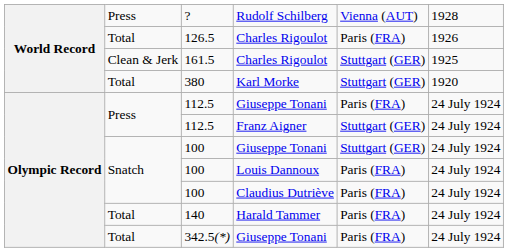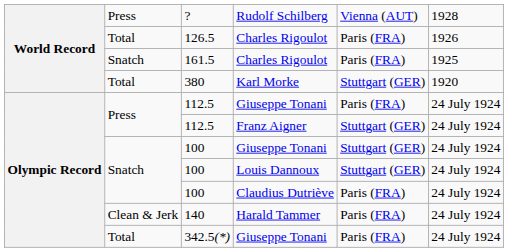161.5 | column 2: Clean & Jerk -> Snatch
161.5 | column 5: Stuttgart (GER) -> Paris (FRA)
100 / Louis Dannoux | column 5: Paris (FRA) -> Stuttgart (GER)
140 | column 2: Total -> Clean & Jerk
